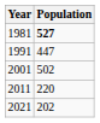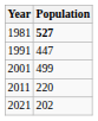2001 | Population: 502 -> 499
